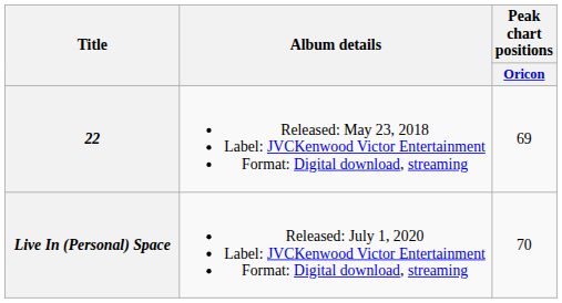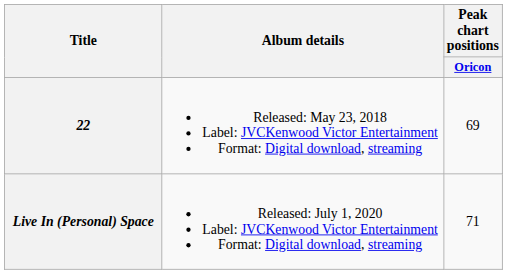Live In (Personal) Space | Peak chart positions / Oricon: 70 -> 71
